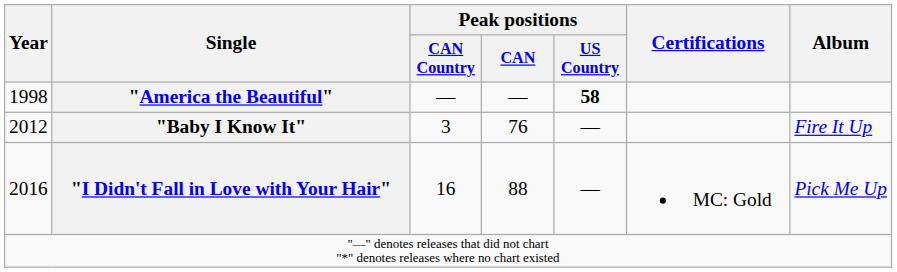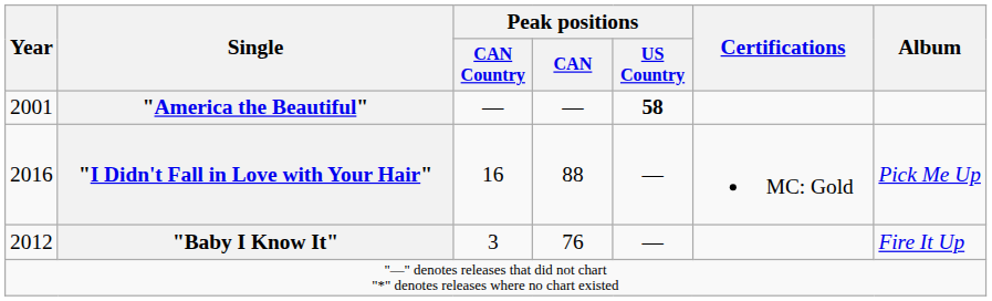"America the Beautiful" | Year: 1998 -> 2001
rows swapped: "Baby I Know It" <-> "I Didn't Fall in Love with Your Hair"
